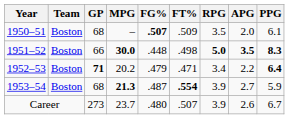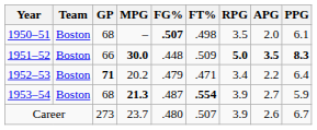1950–51 | FT%: .509 -> .498
1951–52 | FT%: .498 -> .509
1952–53 | PPG: bold -> normal
